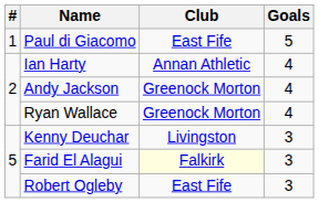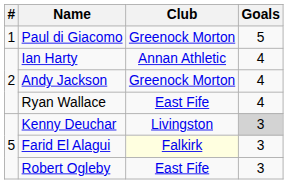Paul di Giacomo | Club: East Fife -> Greenock Morton
Ryan Wallace | Club: Greenock Morton -> East Fife
Kenny Deuchar | Goals: no background -> lightgrey background
